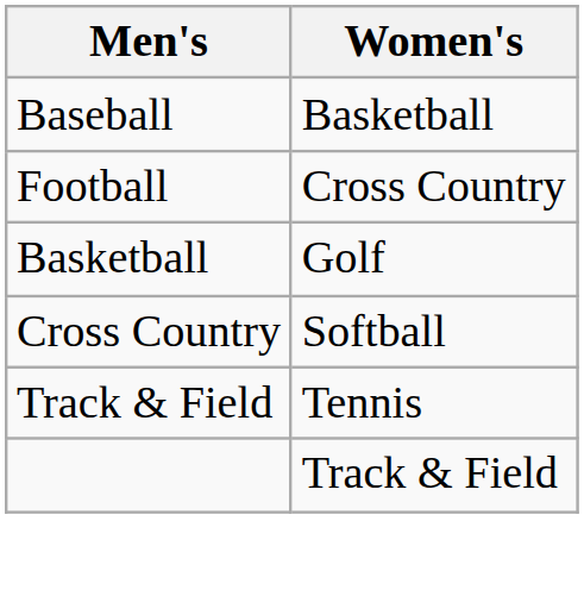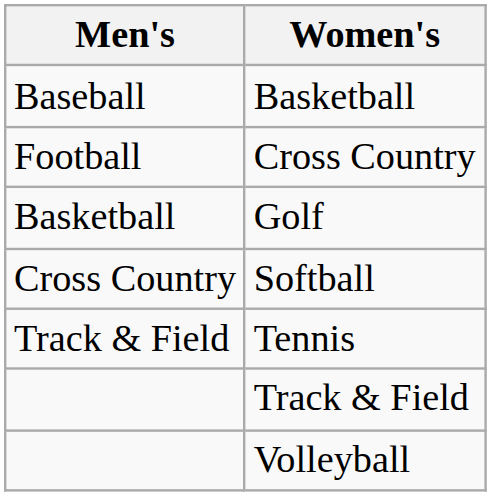+ row: Volleyball
